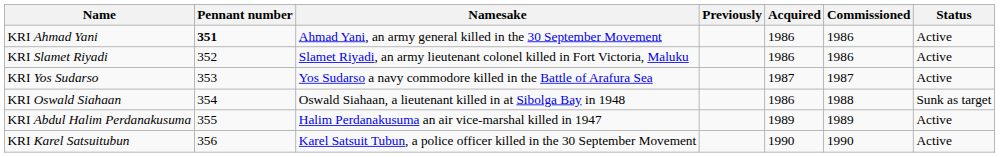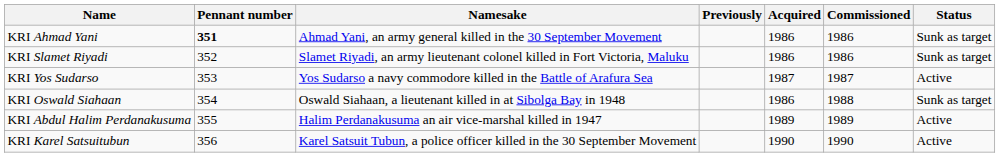KRI Ahmad Yani | Status: Active -> Sunk as target
KRI Slamet Riyadi | Status: Active -> Sunk as target
